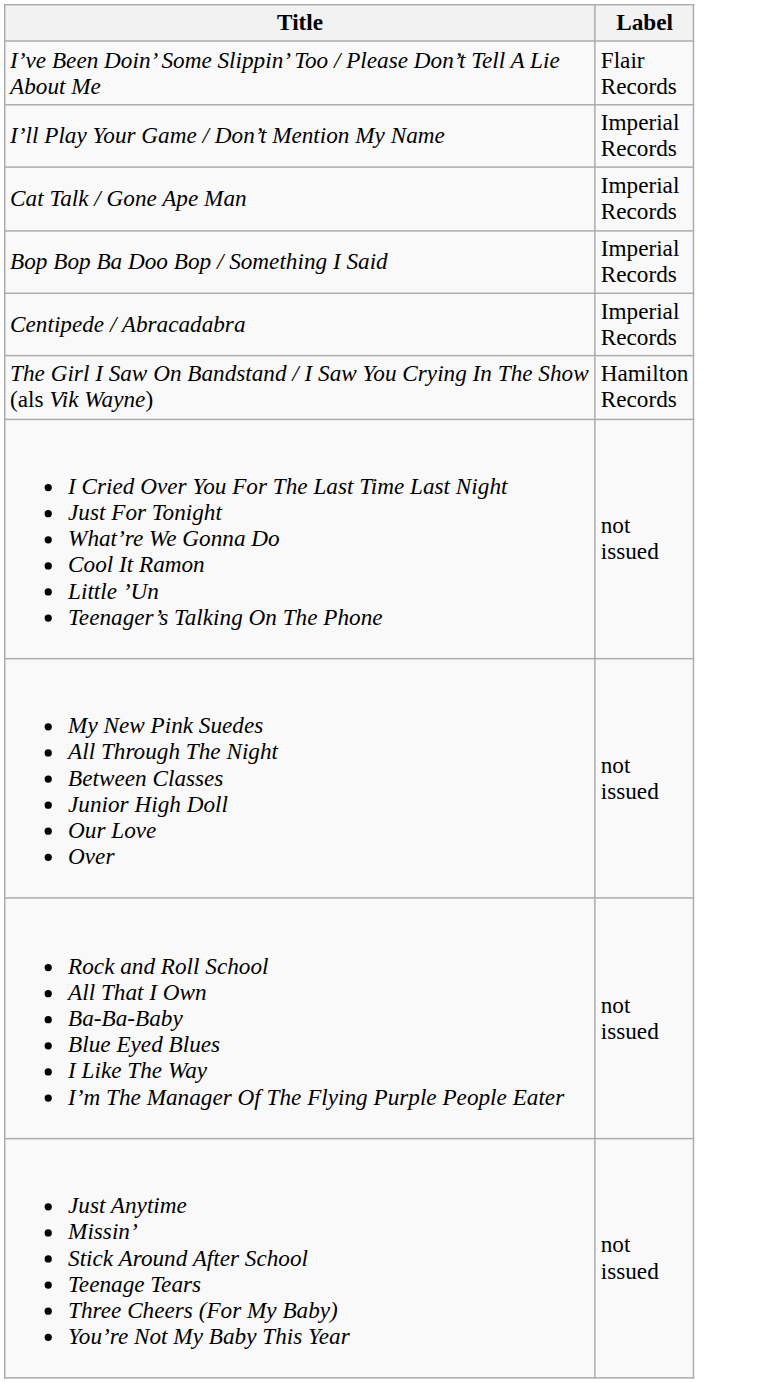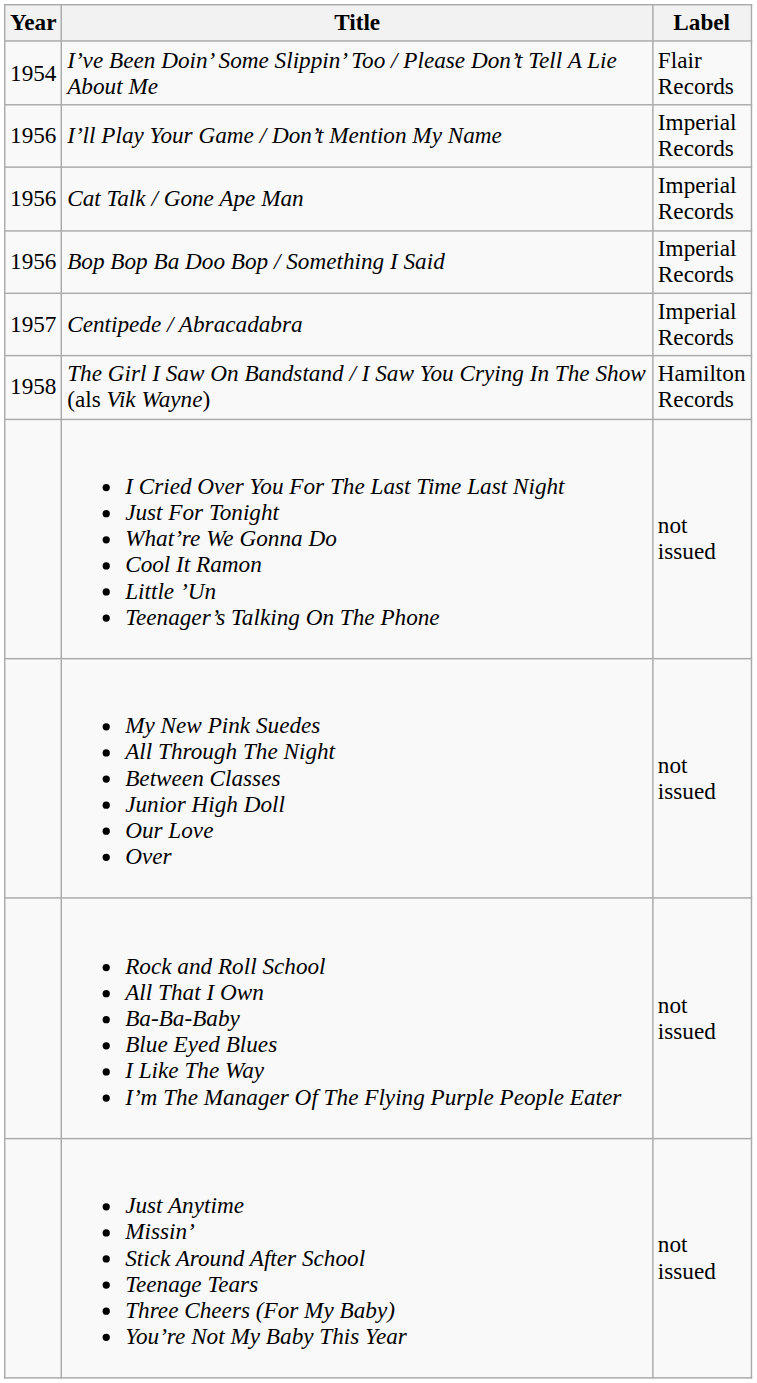+ column: Year | 1954 | 1956 | 1956 | 1956 | 1957 | 1958
